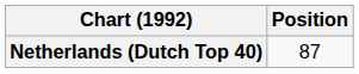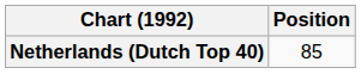Netherlands (Dutch Top 40) | Position: 87 -> 85
